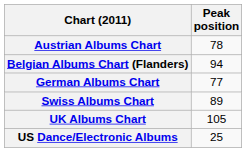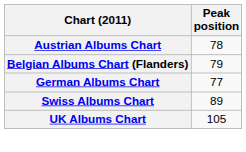Belgian Albums Chart (Flanders) | Peak position: 94 -> 79
- row: US Dance/Electronic Albums | 25
